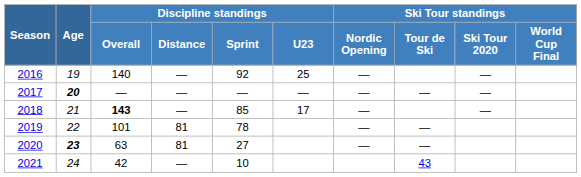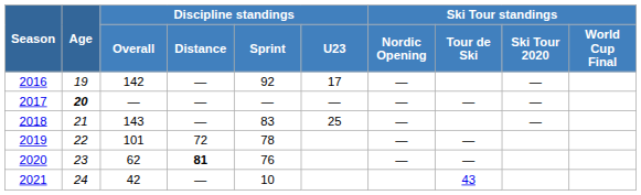2016 | Discipline standings / Overall: 140 -> 142
2016 | Discipline standings / U23: 25 -> 17
2018 | Discipline standings / Overall: bold -> normal
2018 | Discipline standings / Sprint: 85 -> 83
2018 | Discipline standings / U23: 17 -> 25
2019 | Discipline standings / Distance: 81 -> 72
2020 | Age: bold -> normal
2020 | Discipline standings / Overall: 63 -> 62
2020 | Discipline standings / Distance: normal -> bold
2020 | Discipline standings / Sprint: 27 -> 76
